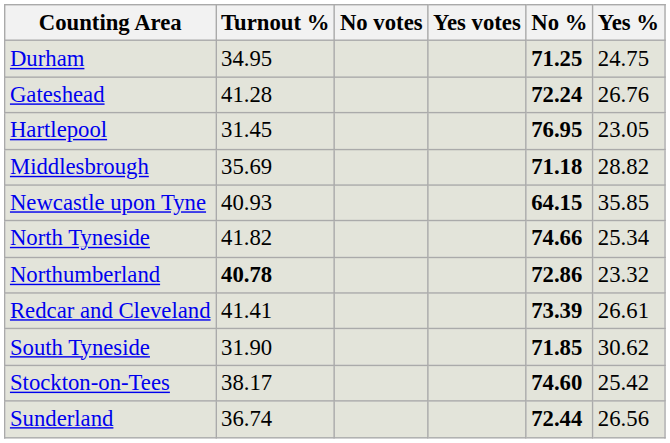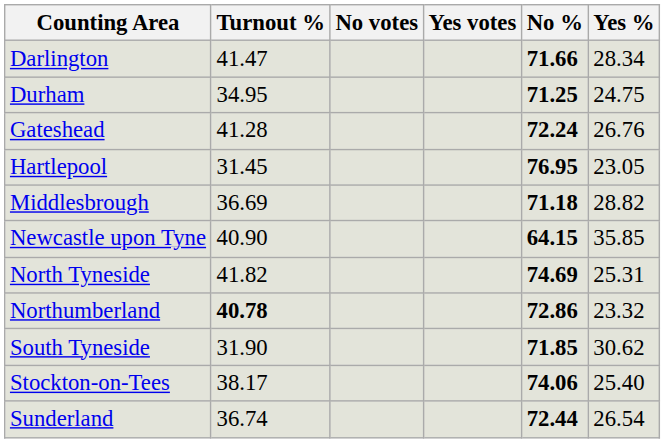+ row: Darlington | 41.47 | 71.66 | 28.34
Middlesbrough | Turnout %: 35.69 -> 36.69
Newcastle upon Tyne | Turnout %: 40.93 -> 40.90
North Tyneside | No %: 74.66 -> 74.69
North Tyneside | Yes %: 25.34 -> 25.31
- row: Redcar and Cleveland | 41.41 | 73.39 | 26.61
Stockton-on-Tees | No %: 74.60 -> 74.06
Stockton-on-Tees | Yes %: 25.42 -> 25.40
Sunderland | Yes %: 26.56 -> 26.54
